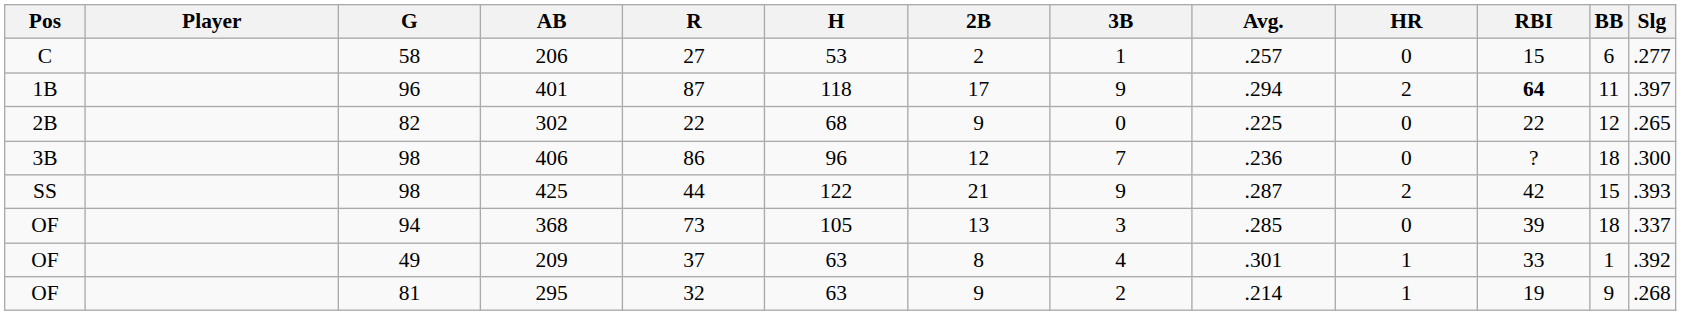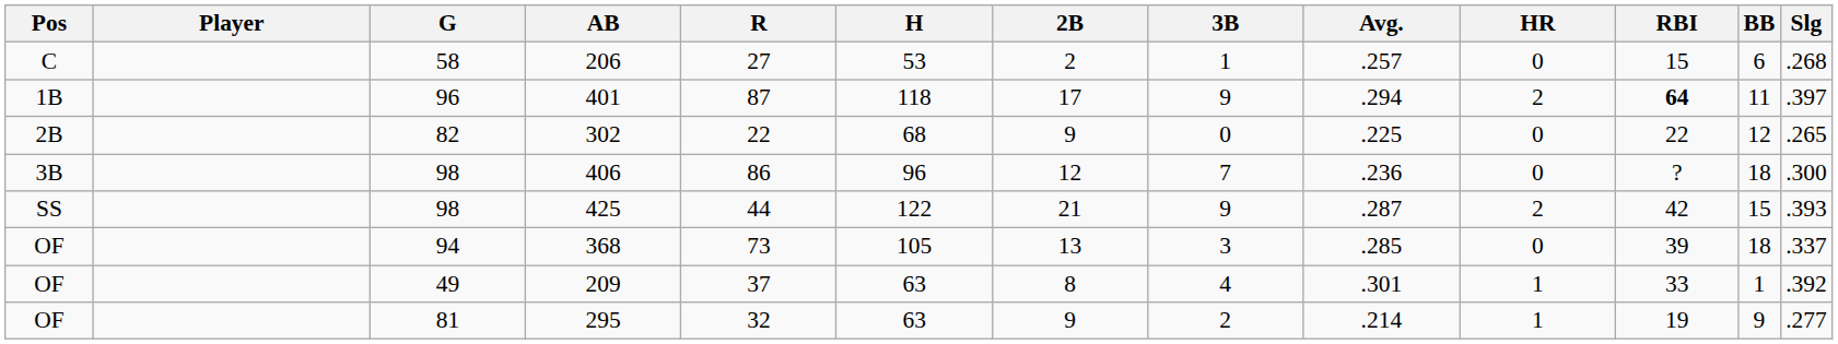206 | Slg: .277 -> .268
295 | Slg: .268 -> .277
